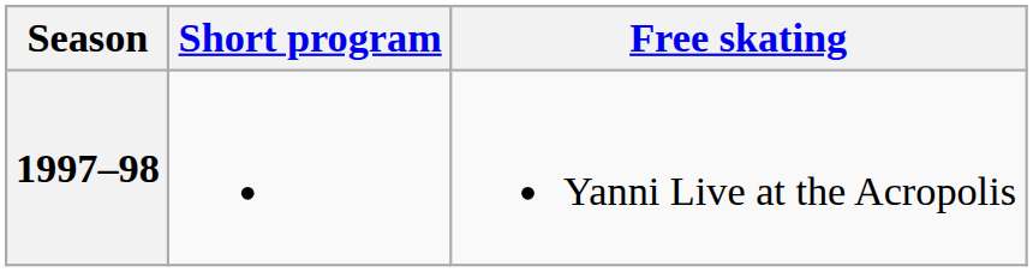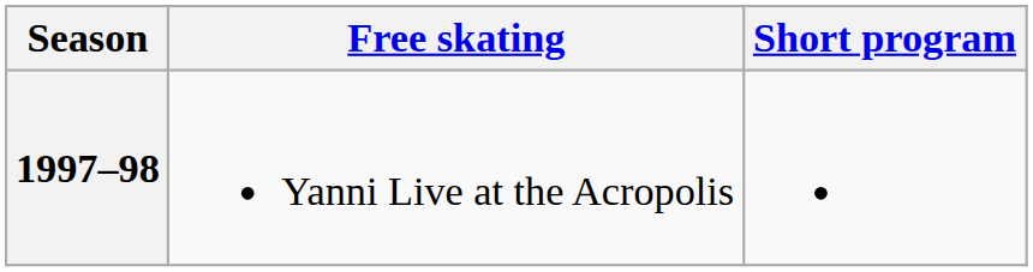columns swapped: Short program <-> Free skating
